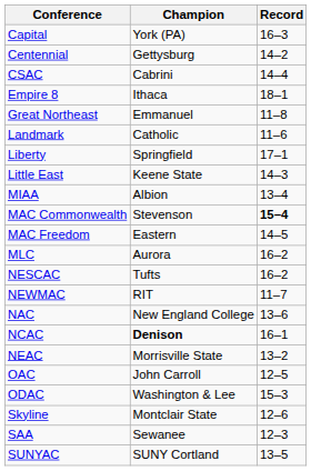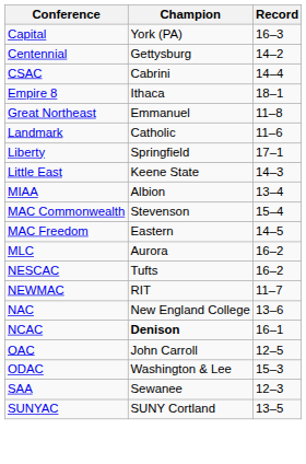MAC Commonwealth | Record: bold -> normal
- row: NEAC | Morrisville State | 13–2
- row: Skyline | Montclair State | 12–6
